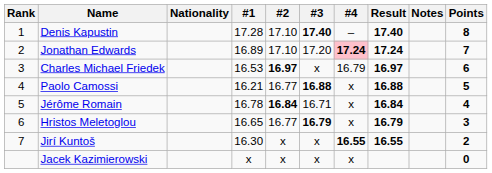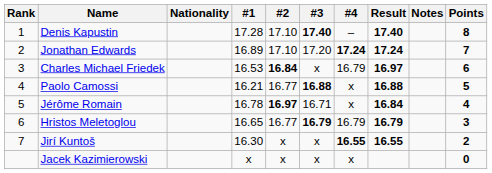Jonathan Edwards | #4: pink background -> no background
Charles Michael Friedek | #2: 16.97 -> 16.84
Jérôme Romain | #2: 16.84 -> 16.97
Hristos Meletoglou | #4: x -> 16.79
